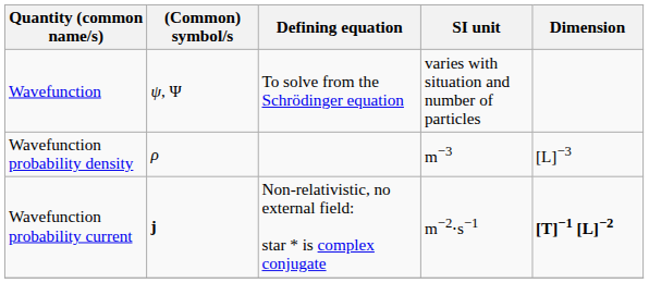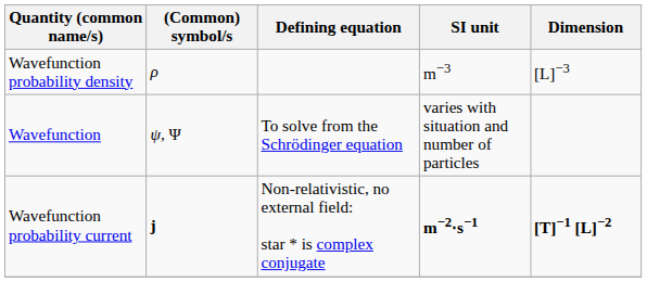rows swapped: Wavefunction <-> Wavefunction probability density
Wavefunction probability current | SI unit: normal -> bold
